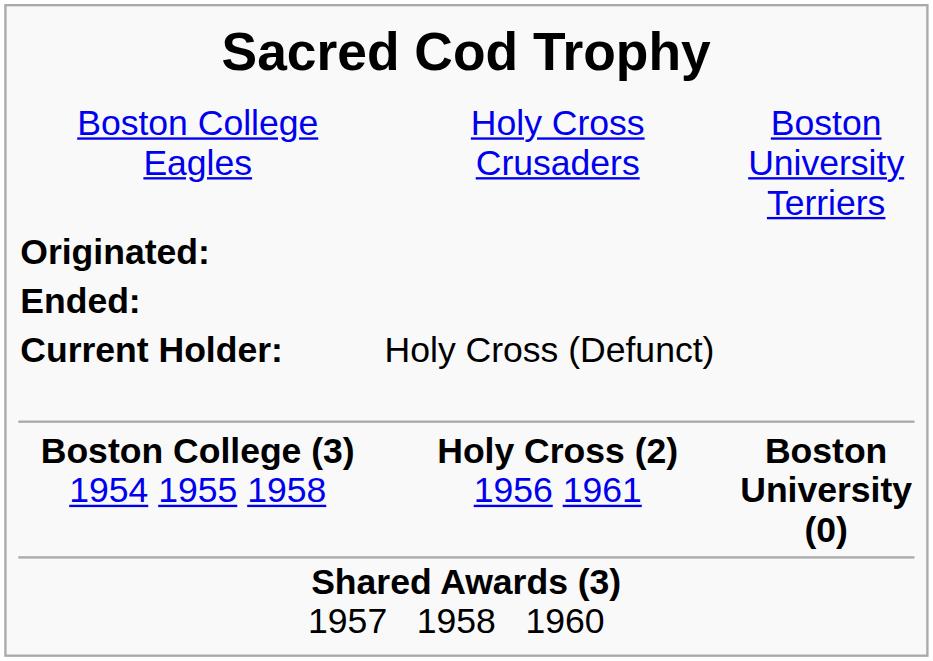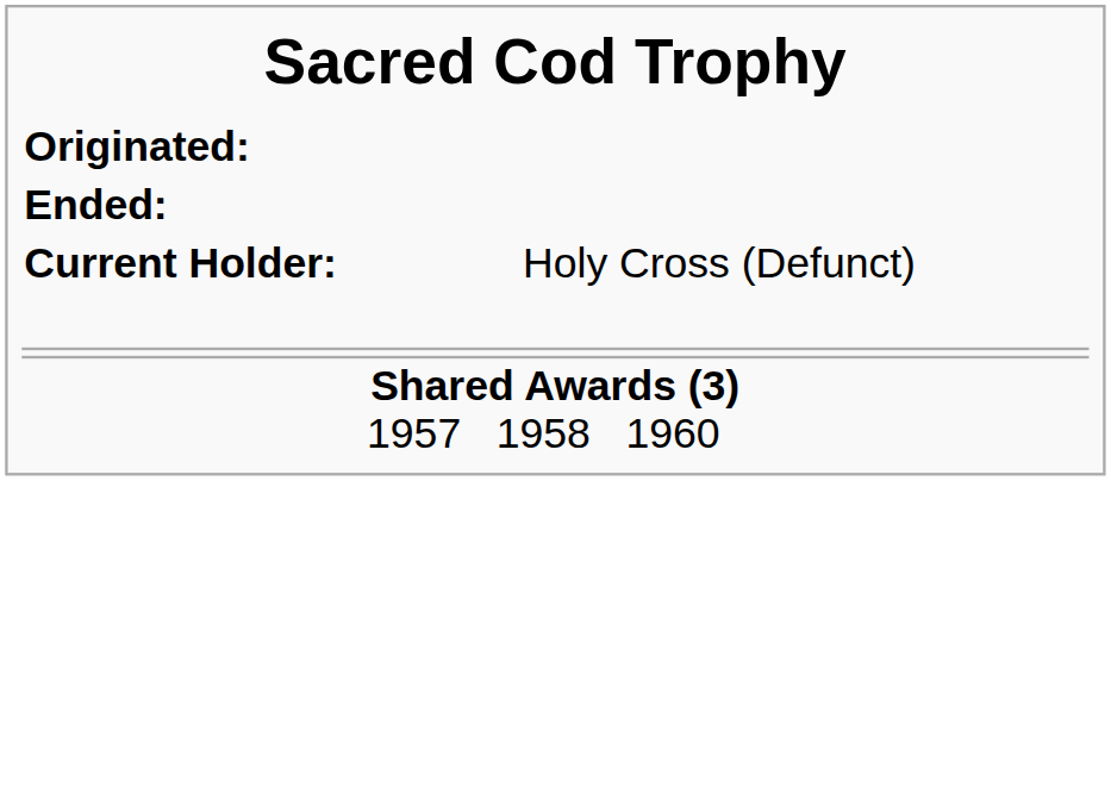- row: Boston College Eagles | Holy Cross Crusaders | Boston University Terriers
- row: Boston College (3) 1954 1955 1958 | Holy Cross (2) 1956 1961 | Boston University (0)
